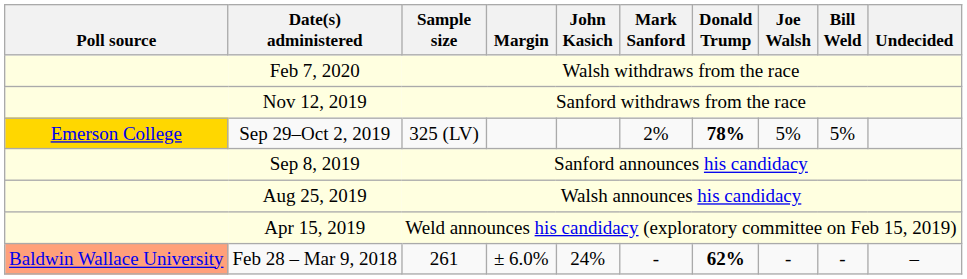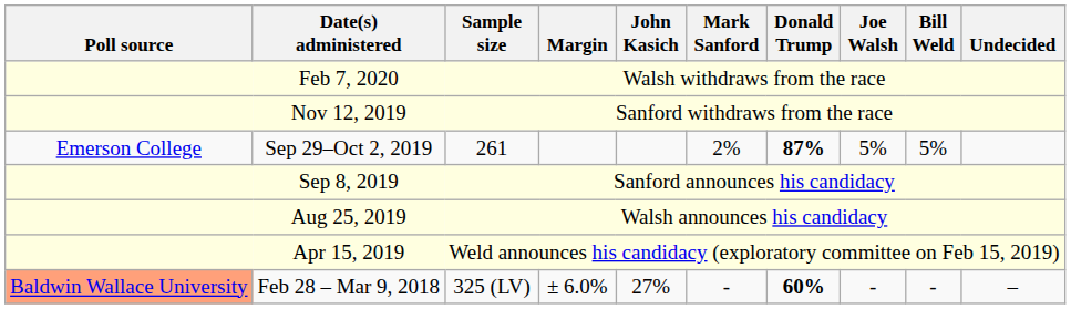Sep 29–Oct 2, 2019 | Poll source: gold background -> no background
Sep 29–Oct 2, 2019 | Sample size: 325 (LV) -> 261
Sep 29–Oct 2, 2019 | Donald Trump: 78% -> 87%
Feb 28 – Mar 9, 2018 | Sample size: 261 -> 325 (LV)
Feb 28 – Mar 9, 2018 | John Kasich: 24% -> 27%
Feb 28 – Mar 9, 2018 | Donald Trump: 62% -> 60%
